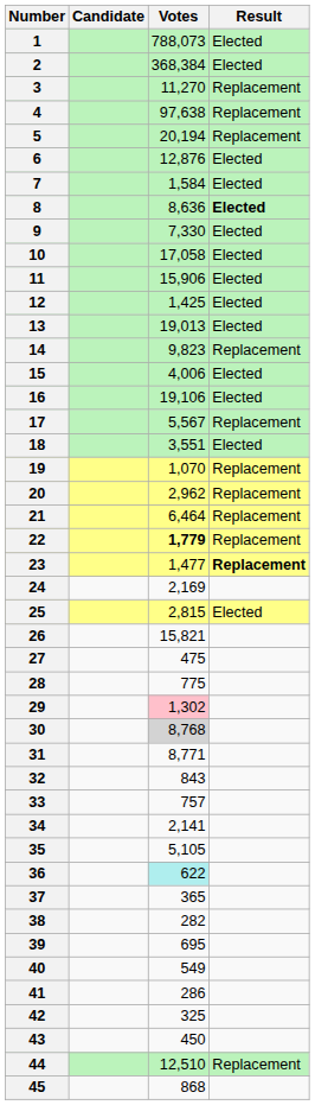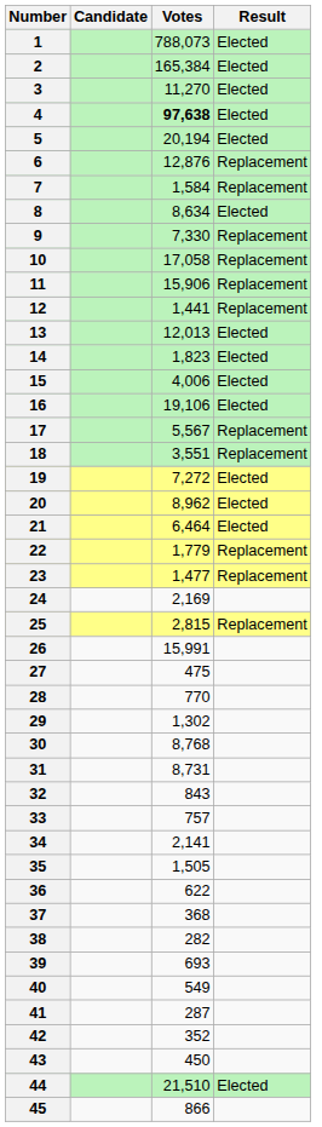2 | Votes: 368,384 -> 165,384
3 | Result: Replacement -> Elected
4 | Votes: normal -> bold
4 | Result: Replacement -> Elected
5 | Result: Replacement -> Elected
6 | Result: Elected -> Replacement
7 | Result: Elected -> Replacement
8 | Votes: 8,636 -> 8,634
8 | Result: bold -> normal
9 | Result: Elected -> Replacement
10 | Result: Elected -> Replacement
11 | Result: Elected -> Replacement
12 | Votes: 1,425 -> 1,441
12 | Result: Elected -> Replacement
13 | Votes: 19,013 -> 12,013
14 | Votes: 9,823 -> 1,823
14 | Result: Replacement -> Elected
18 | Result: Elected -> Replacement
19 | Votes: 1,070 -> 7,272
19 | Result: Replacement -> Elected
20 | Votes: 2,962 -> 8,962
20 | Result: Replacement -> Elected
21 | Result: Replacement -> Elected
22 | Votes: bold -> normal
23 | Result: bold -> normal
25 | Result: Elected -> Replacement
26 | Votes: 15,821 -> 15,991
28 | Votes: 775 -> 770
29 | Votes: pink background -> no background
30 | Votes: lightgrey background -> no background
31 | Votes: 8,771 -> 8,731
35 | Votes: 5,105 -> 1,505
36 | Votes: paleturquoise background -> no background
37 | Votes: 365 -> 368
39 | Votes: 695 -> 693
41 | Votes: 286 -> 287
42 | Votes: 325 -> 352
44 | Votes: 12,510 -> 21,510
44 | Result: Replacement -> Elected
45 | Votes: 868 -> 866
